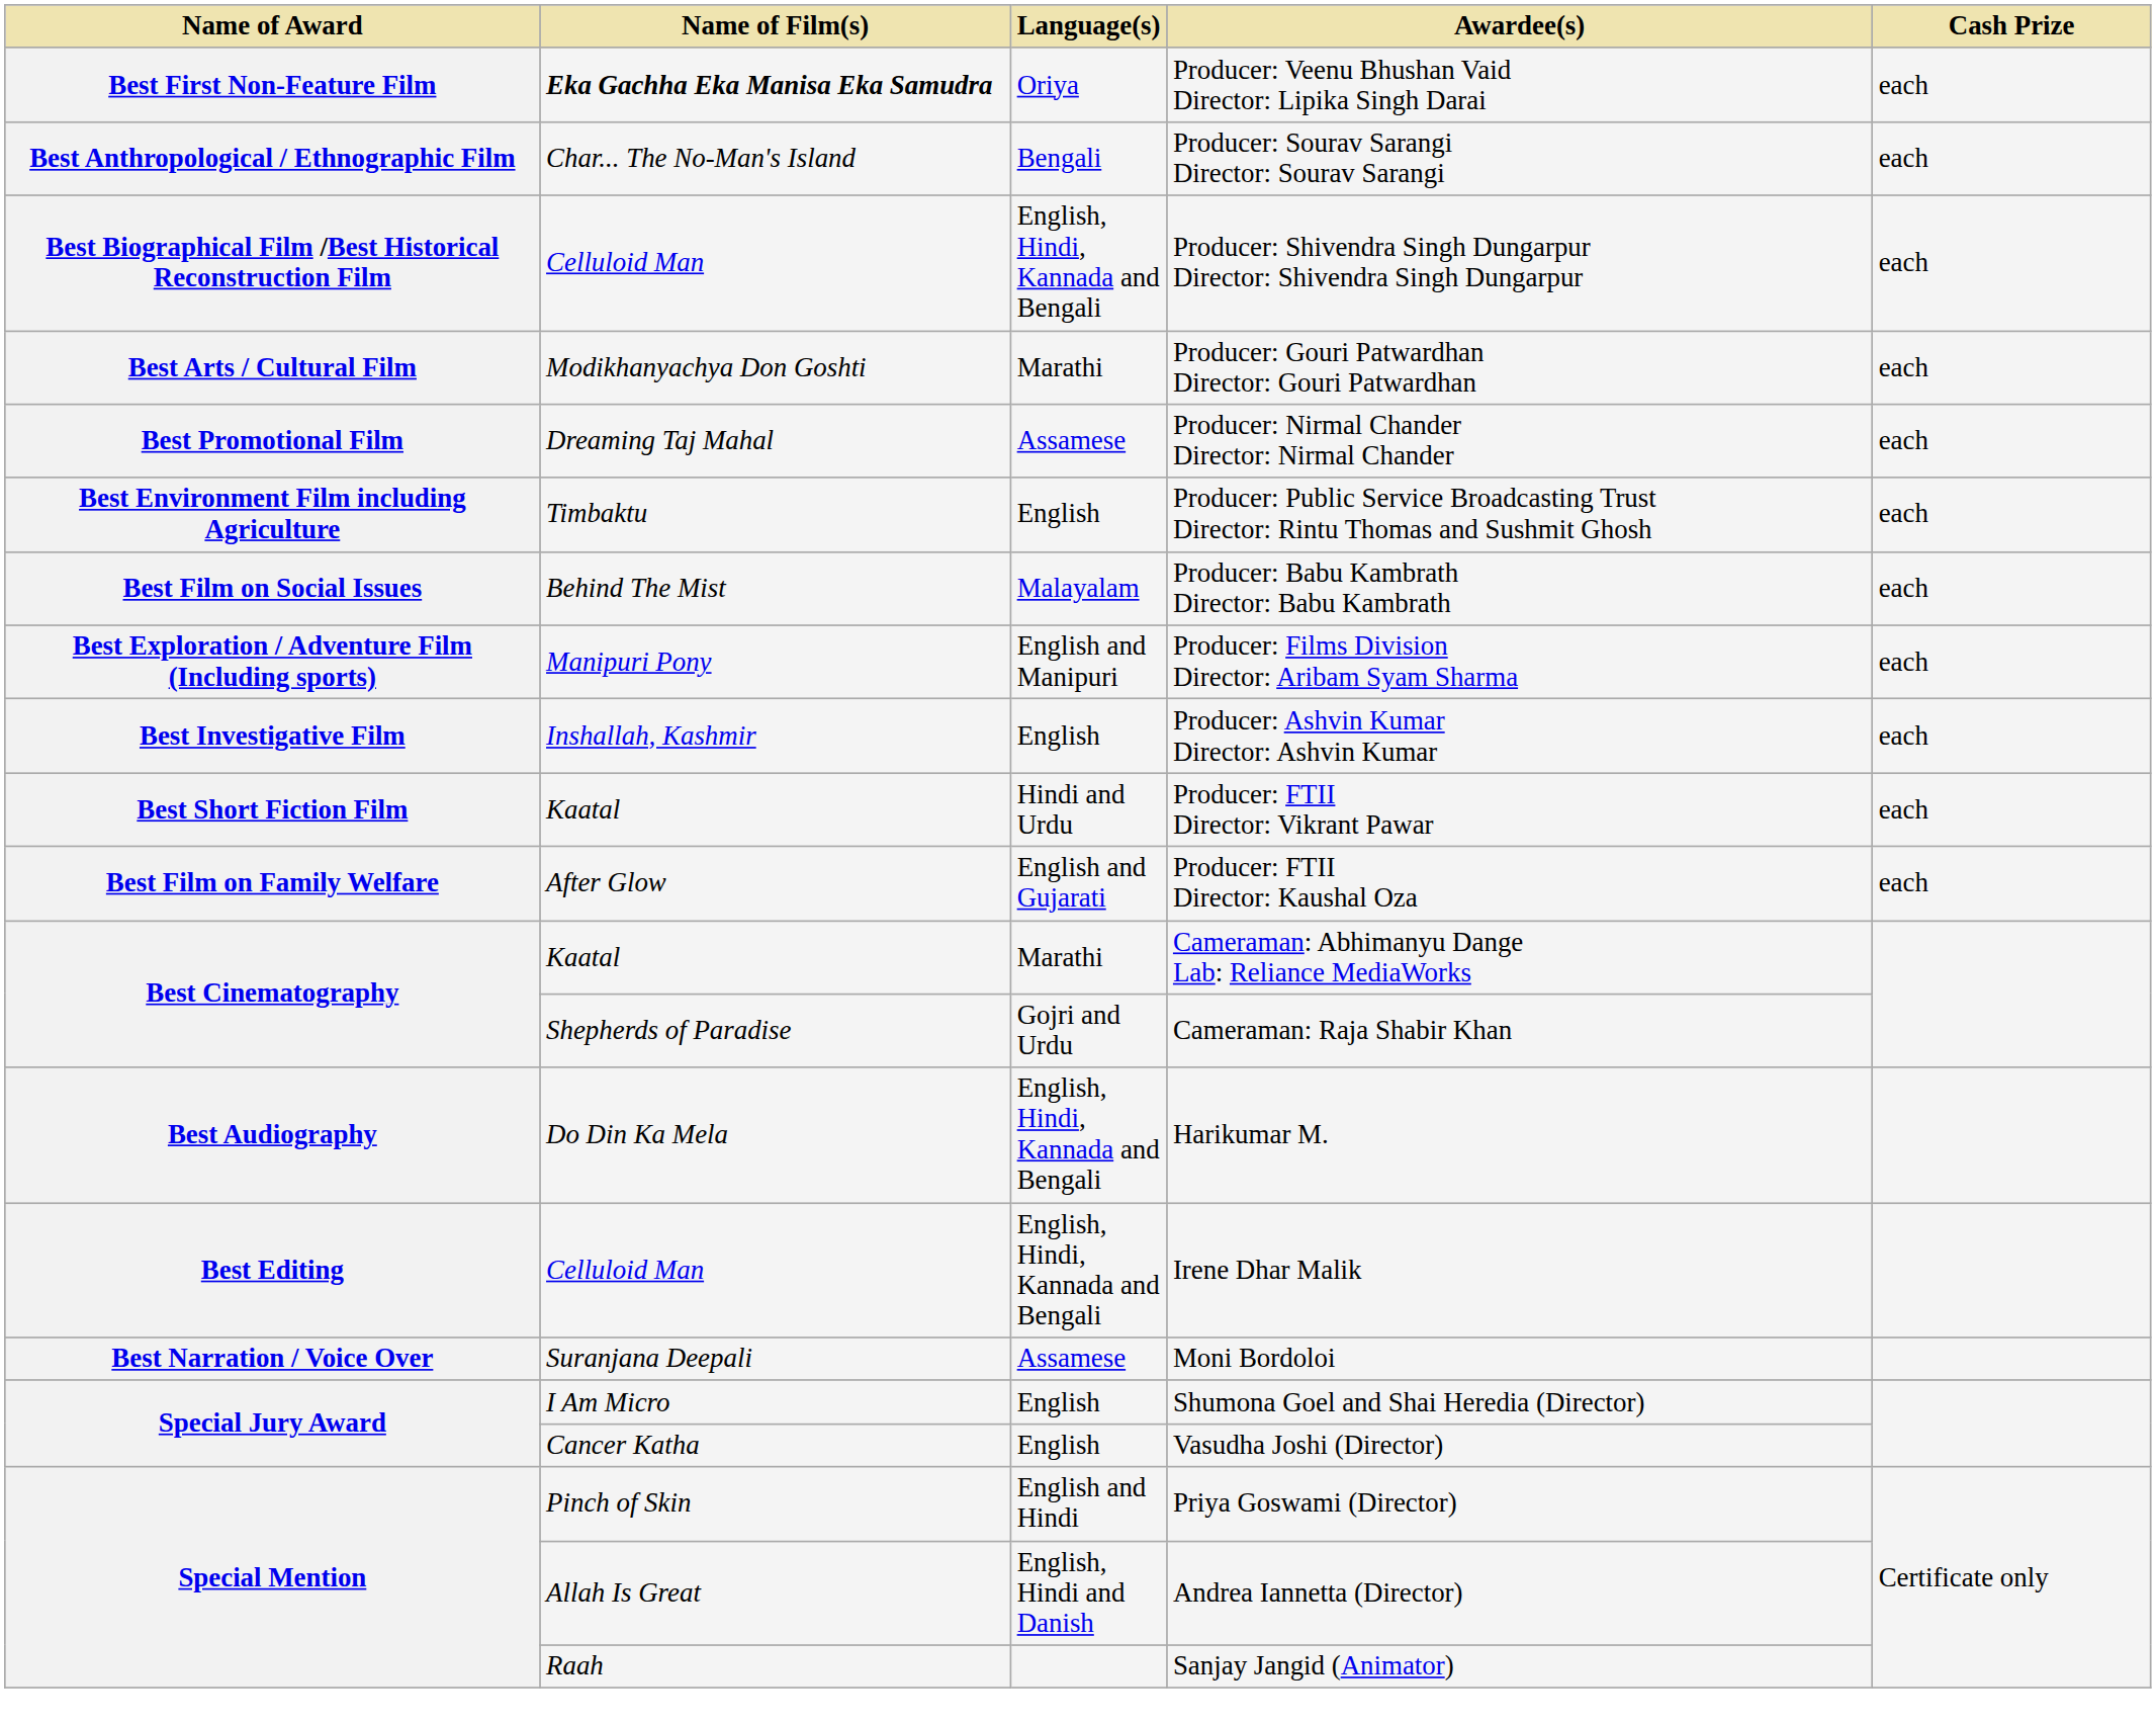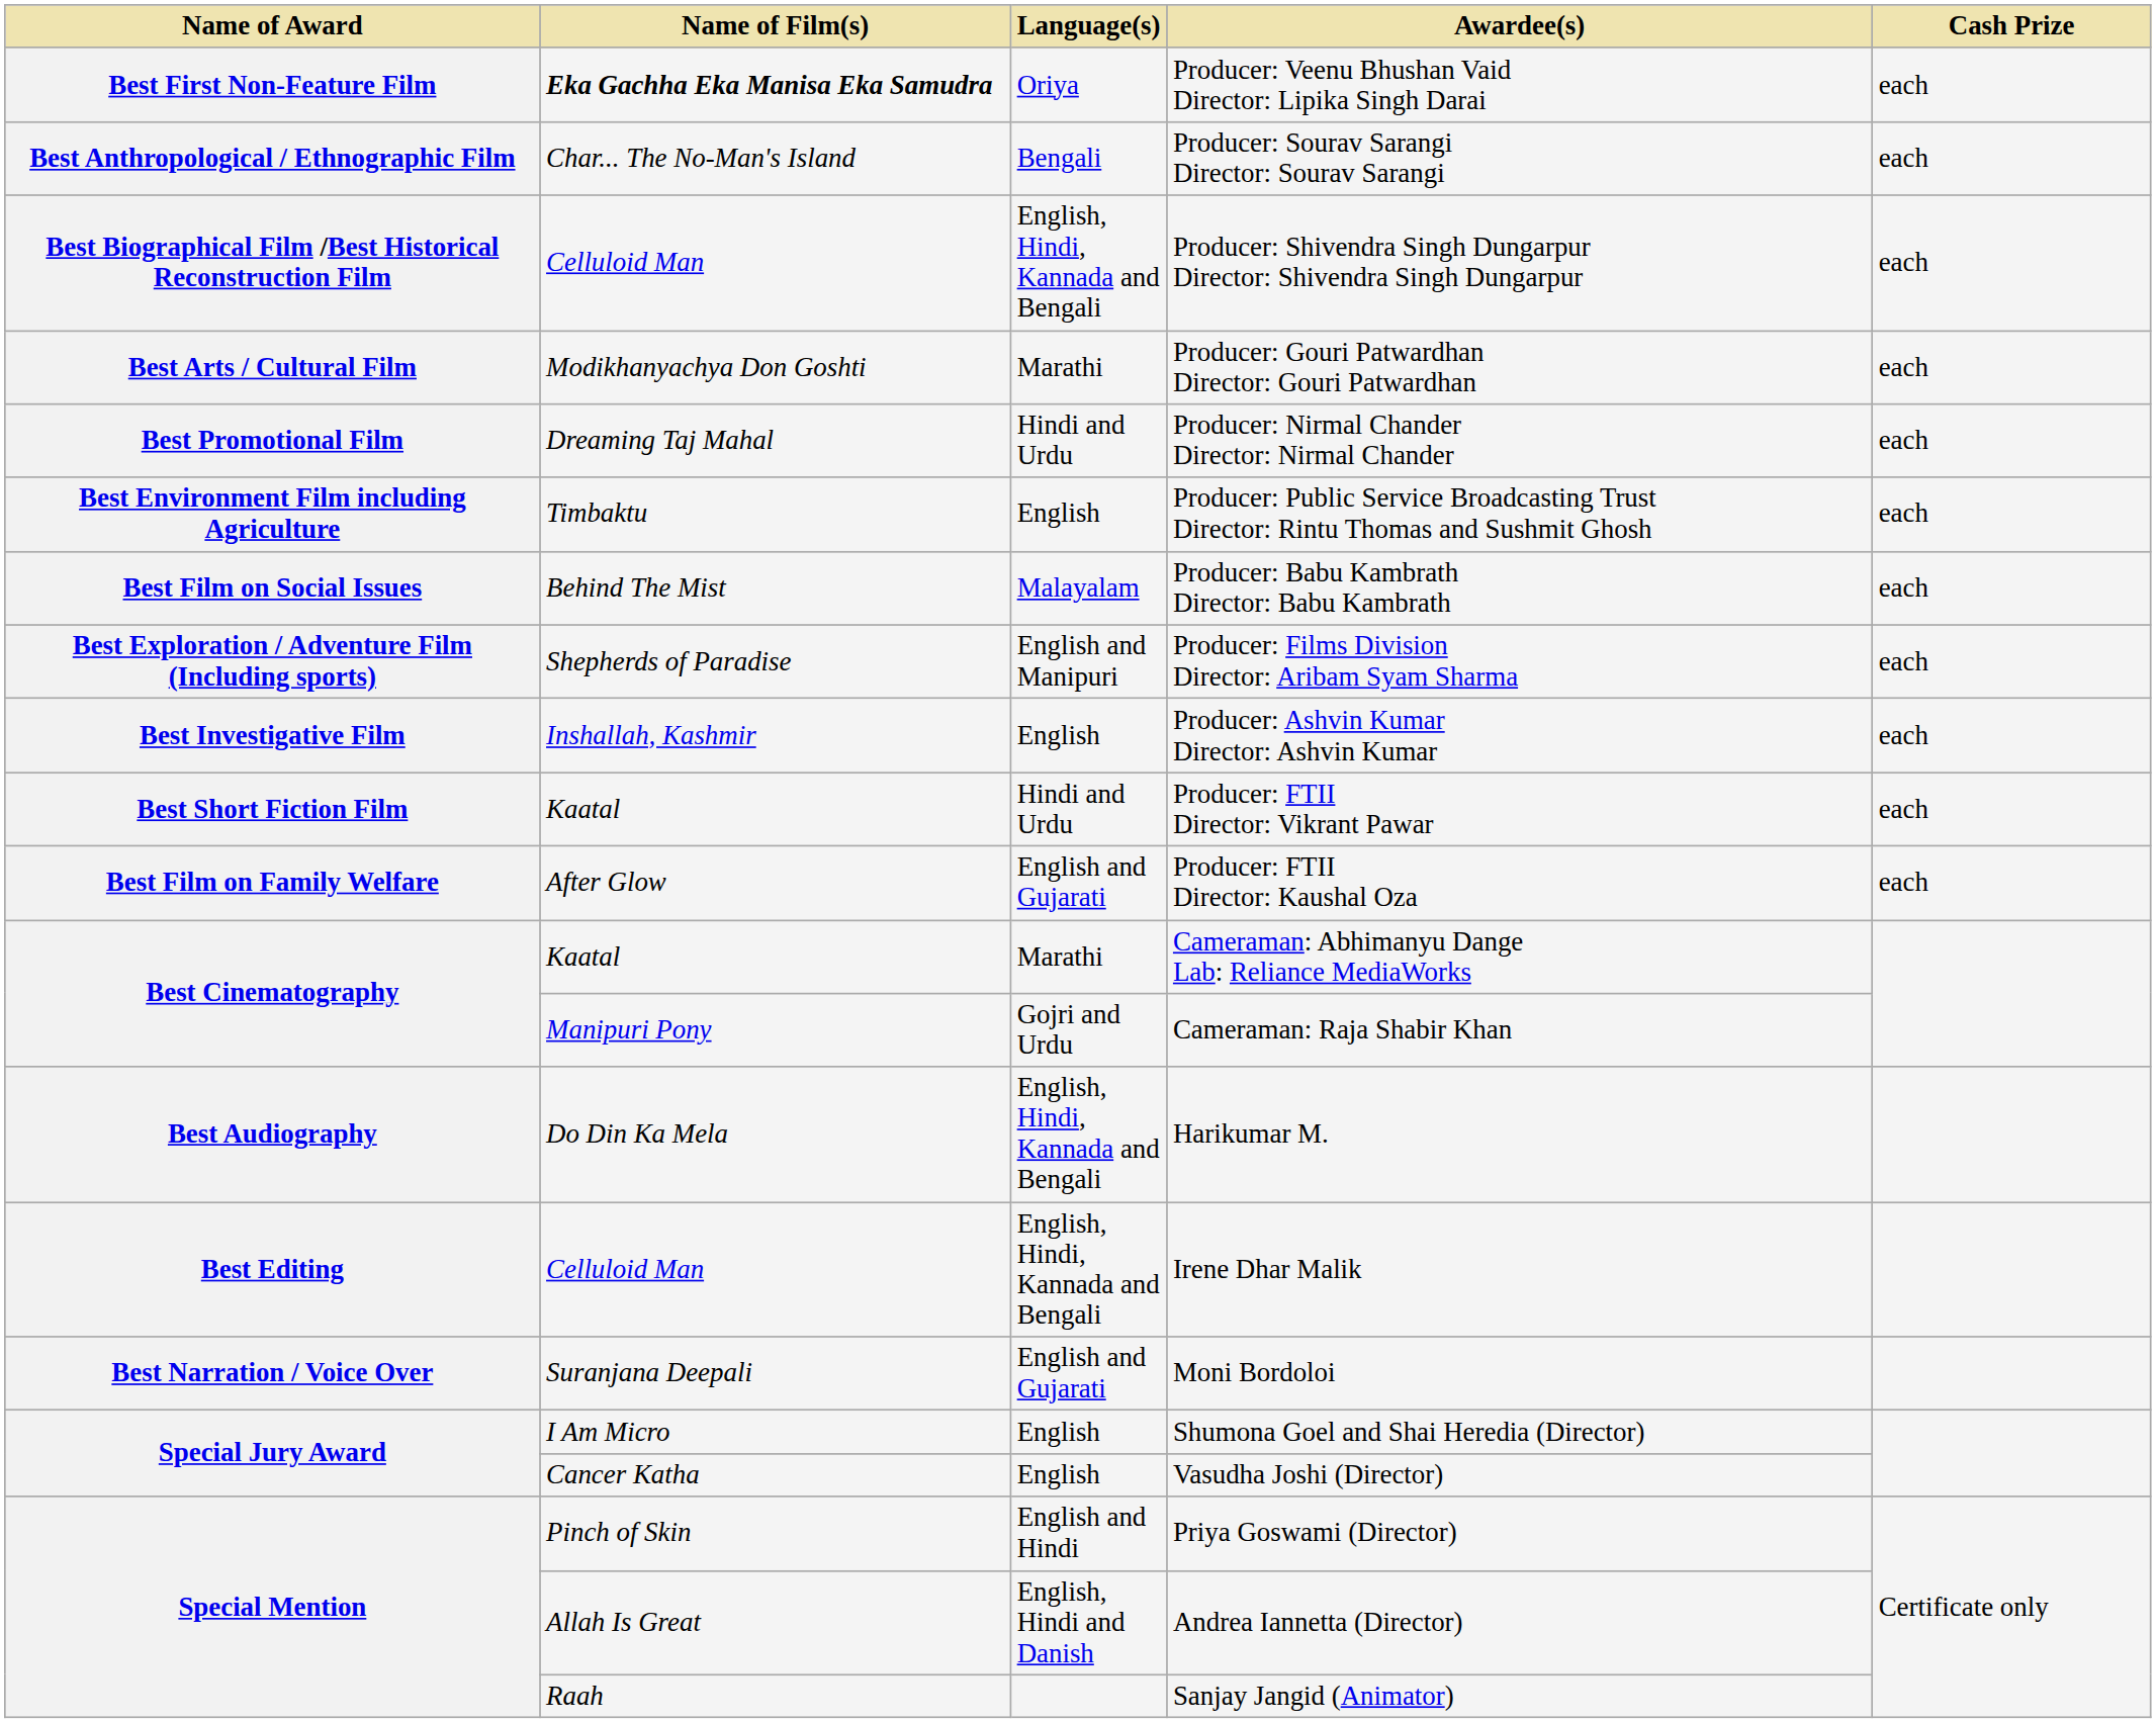Producer: Nirmal Chander Director: Nirmal Chander | Language(s): Assamese -> Hindi and Urdu
Producer: Films Division Director: Aribam Syam Sharma | Name of Film(s): Manipuri Pony -> Shepherds of Paradise
Cameraman: Raja Shabir Khan | Name of Film(s): Shepherds of Paradise -> Manipuri Pony
Moni Bordoloi | Language(s): Assamese -> English and Gujarati
